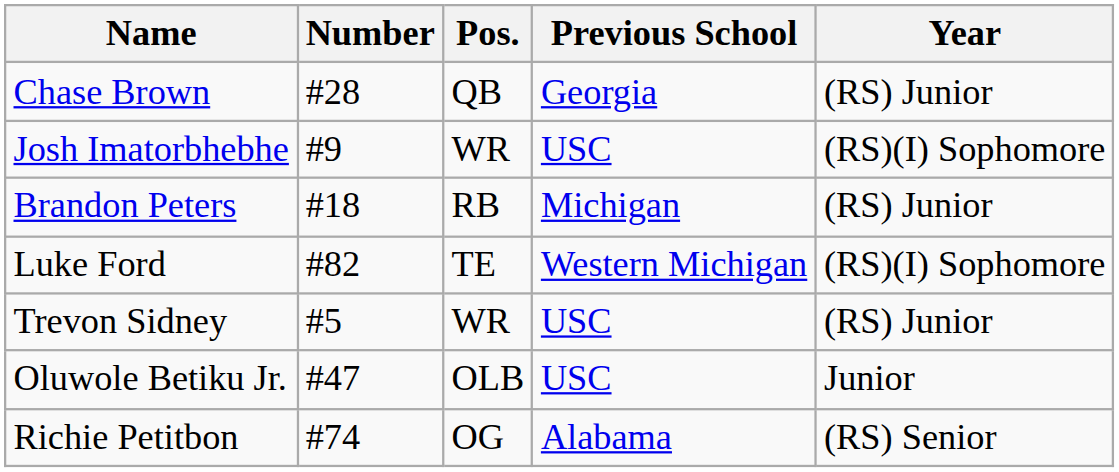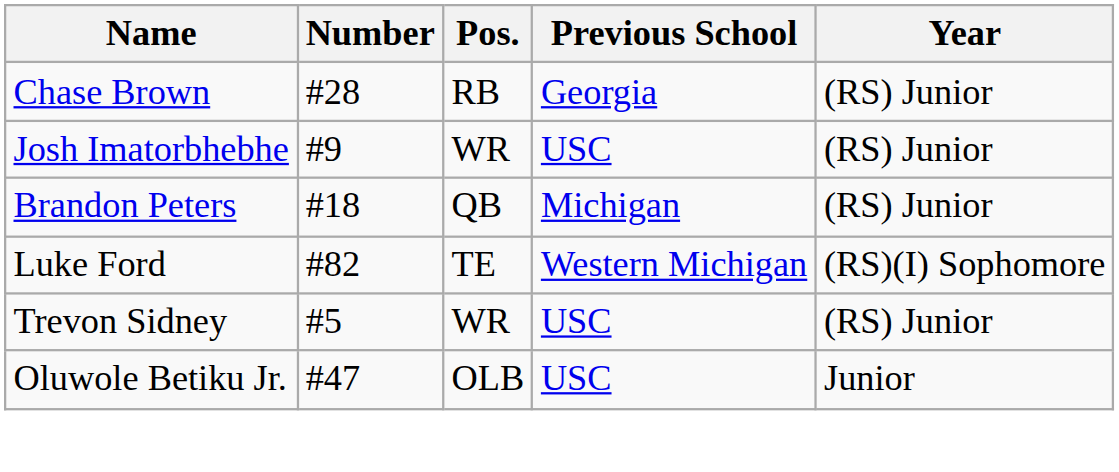Chase Brown | Pos.: QB -> RB
Josh Imatorbhebhe | Year: (RS)(I) Sophomore -> (RS) Junior
Brandon Peters | Pos.: RB -> QB
- row: Richie Petitbon | #74 | OG | Alabama | (RS) Senior
